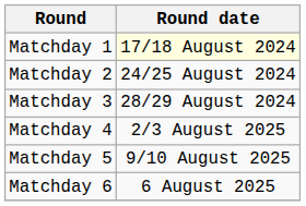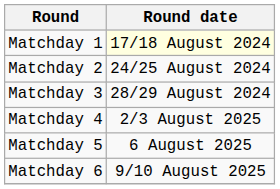Matchday 5 | Round date: 9/10 August 2025 -> 6 August 2025
Matchday 6 | Round date: 6 August 2025 -> 9/10 August 2025
